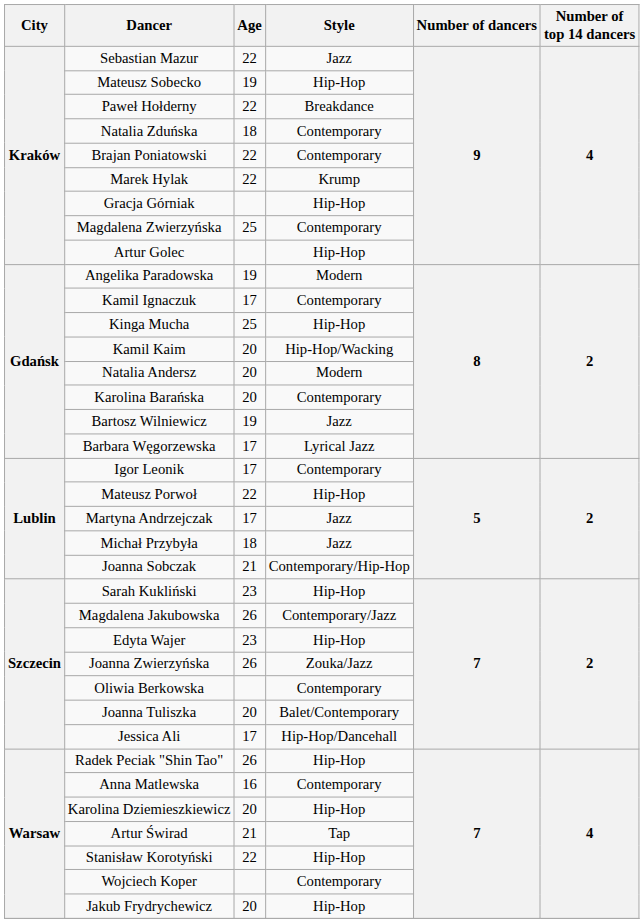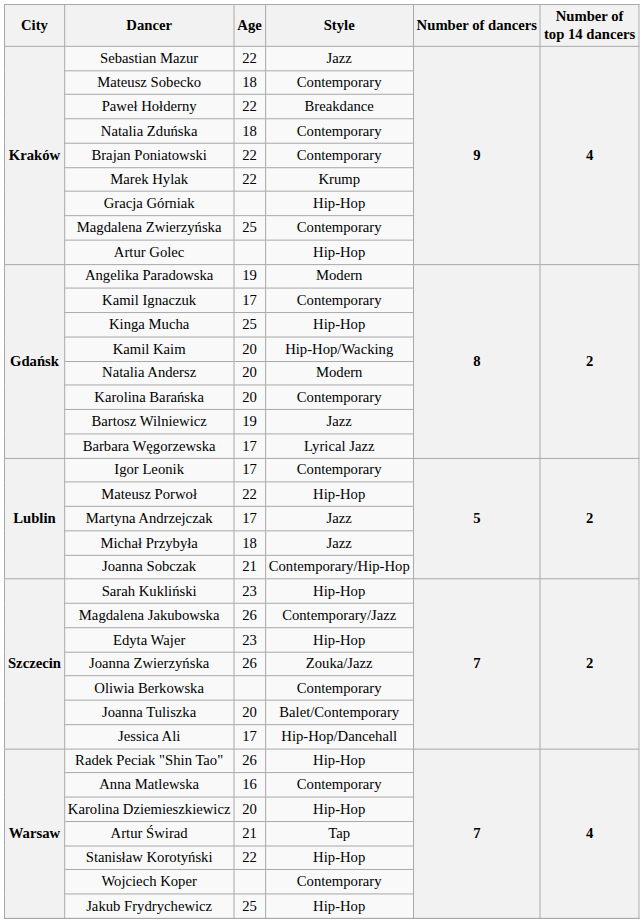Mateusz Sobecko | Age: 19 -> 18
Mateusz Sobecko | Style: Hip-Hop -> Contemporary
Jakub Frydrychewicz | Age: 20 -> 25
